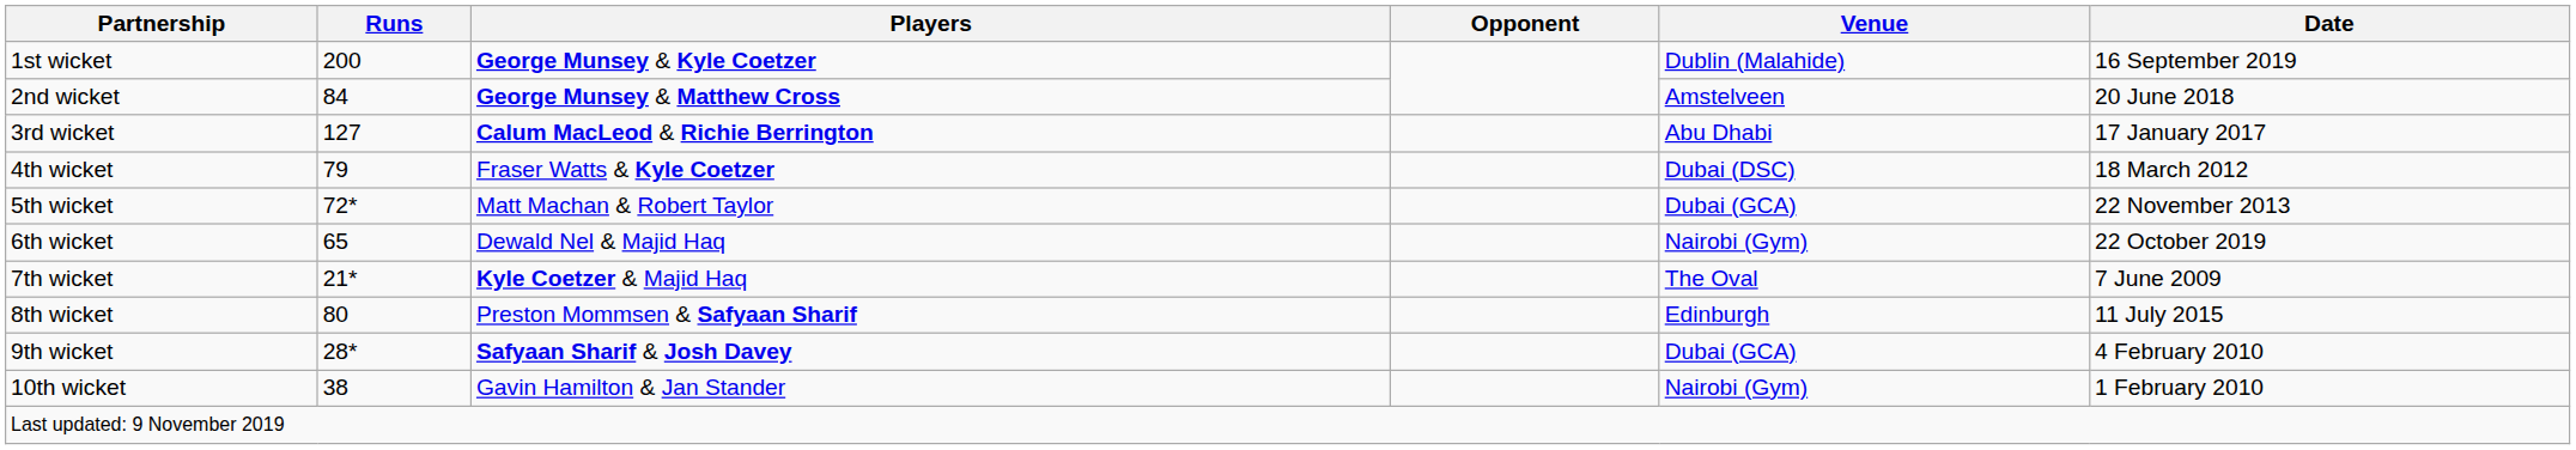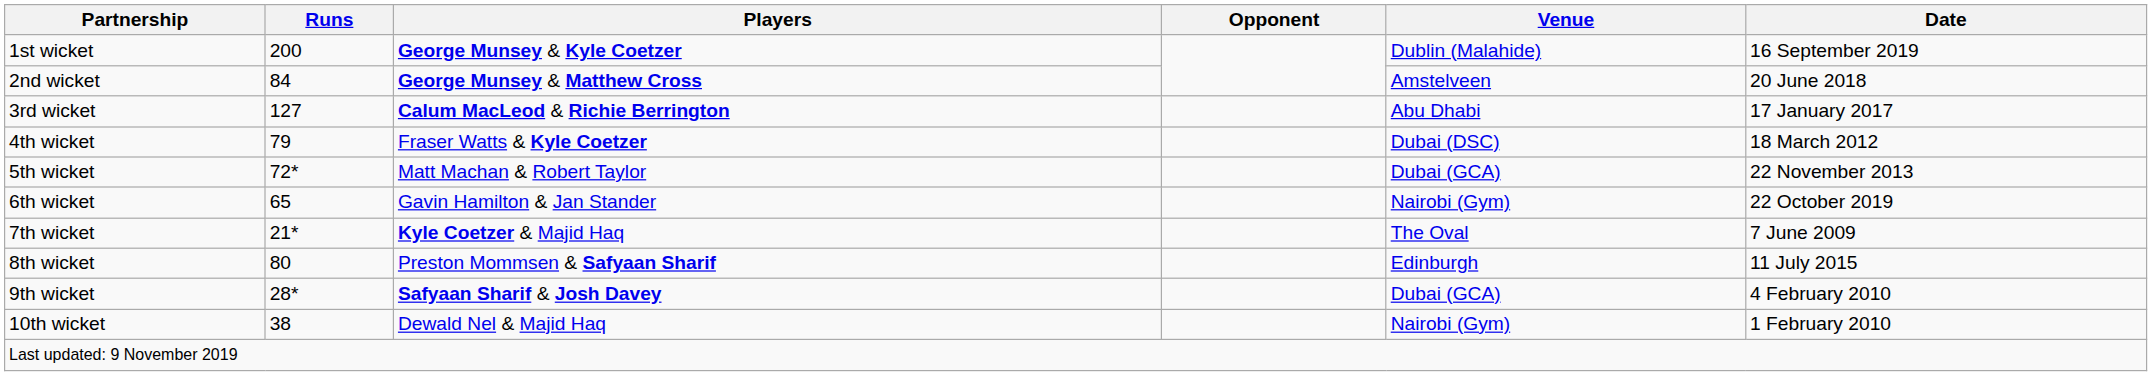6th wicket | Players: Dewald Nel & Majid Haq -> Gavin Hamilton & Jan Stander
10th wicket | Players: Gavin Hamilton & Jan Stander -> Dewald Nel & Majid Haq
